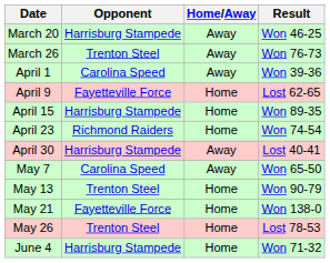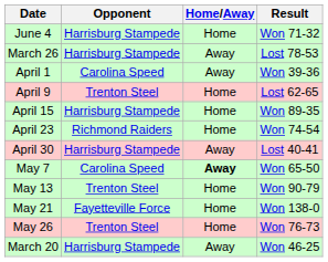rows swapped: March 20 <-> June 4
March 26 | Opponent: Trenton Steel -> Harrisburg Stampede
March 26 | Result: Won 76-73 -> Lost 78-53
April 9 | Opponent: Fayetteville Force -> Trenton Steel
May 7 | Home/Away: normal -> bold
May 26 | Result: Lost 78-53 -> Won 76-73
